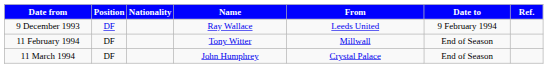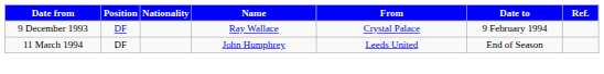9 December 1993 | From: Leeds United -> Crystal Palace
- row: 11 February 1994 | DF | Tony Witter | Millwall | End of Season
11 March 1994 | From: Crystal Palace -> Leeds United
